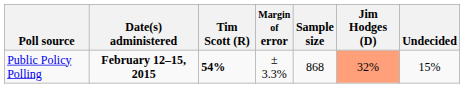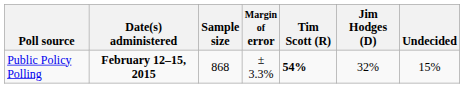columns swapped: Sample size <-> Tim Scott (R)
Public Policy Polling | Jim Hodges (D): lightsalmon background -> no background
